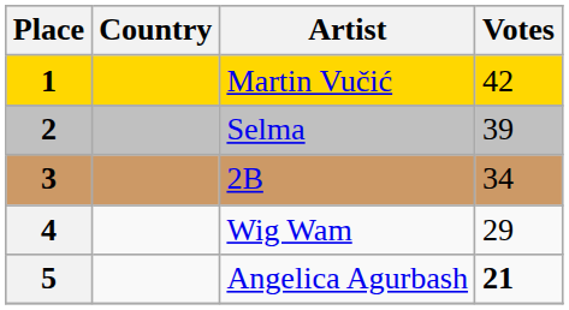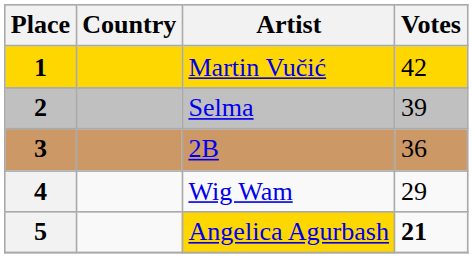3 | Votes: 34 -> 36
5 | Artist: no background -> gold background
